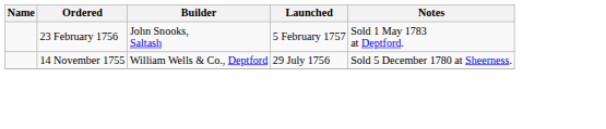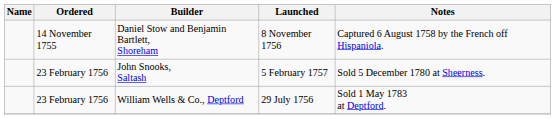+ row: 14 November 1755 | Daniel Stow and Benjamin Bartlett, Shoreham | 8 November 1756 | Captured 6 August 1758 by the French off Hispaniola.
John Snooks, Saltash | Notes: Sold 1 May 1783 at Deptford. -> Sold 5 December 1780 at Sheerness.
William Wells & Co., Deptford | Ordered: 14 November 1755 -> 23 February 1756
William Wells & Co., Deptford | Notes: Sold 5 December 1780 at Sheerness. -> Sold 1 May 1783 at Deptford.
